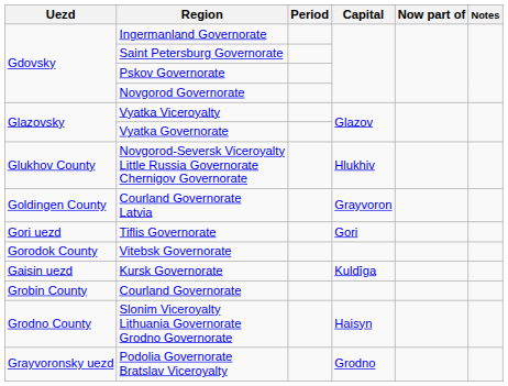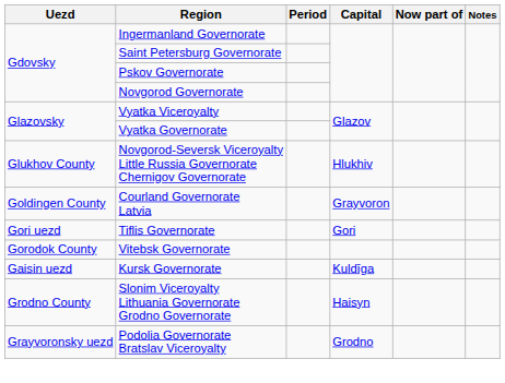- row: Grobin County | Courland Governorate
